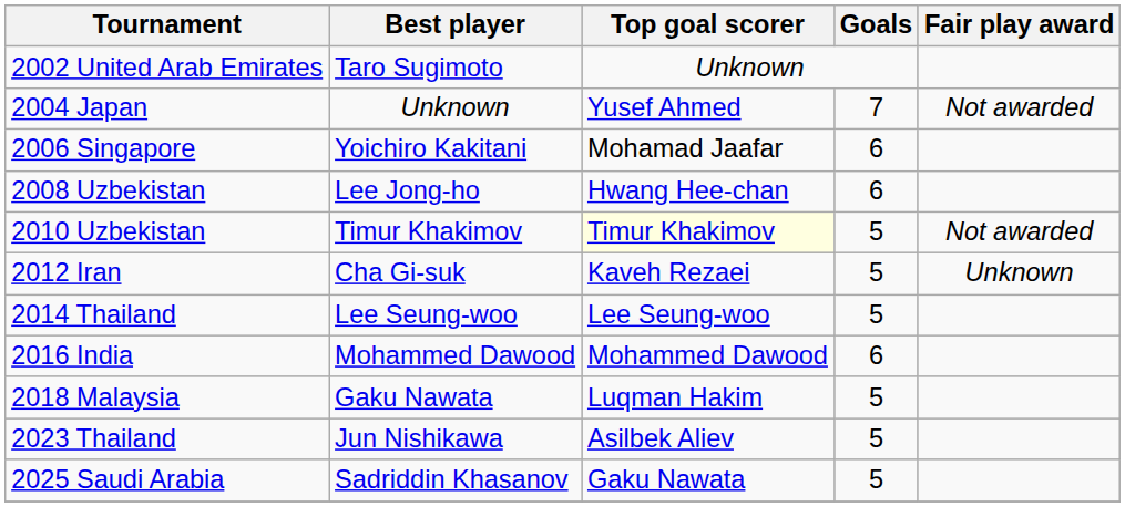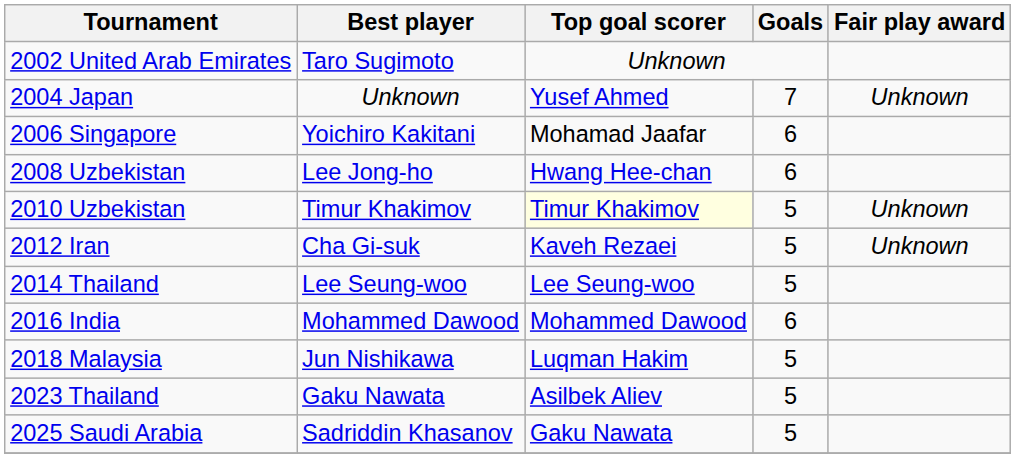2004 Japan | Fair play award: Not awarded -> Unknown
2010 Uzbekistan | Fair play award: Not awarded -> Unknown
2018 Malaysia | Best player: Gaku Nawata -> Jun Nishikawa
2023 Thailand | Best player: Jun Nishikawa -> Gaku Nawata
